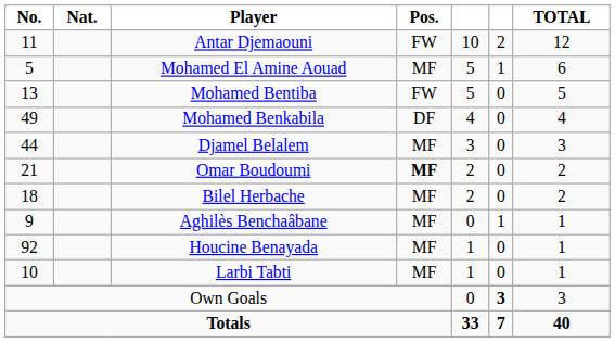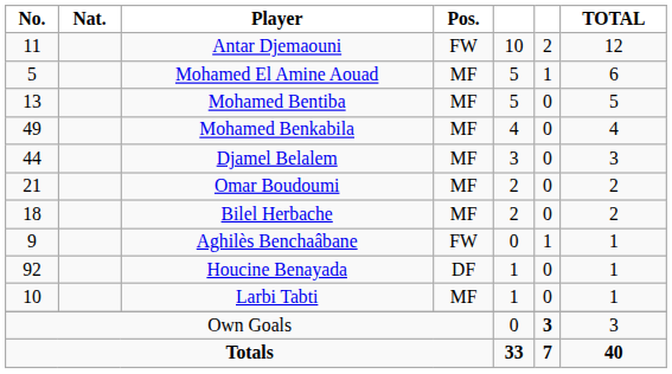Mohamed Bentiba | Pos.: FW -> MF
Mohamed Benkabila | Pos.: DF -> MF
Omar Boudoumi | Pos.: bold -> normal
Aghilès Benchaâbane | Pos.: MF -> FW
Houcine Benayada | Pos.: MF -> DF
